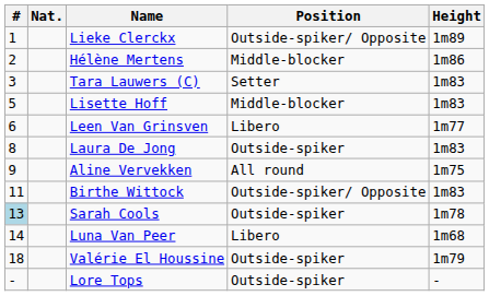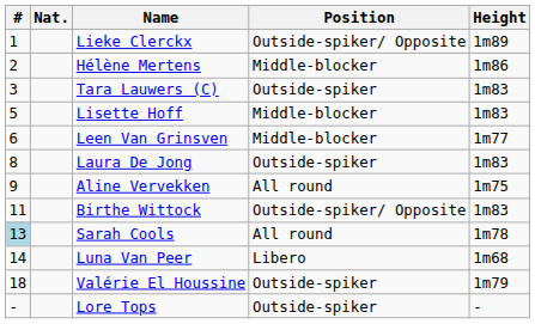Tara Lauwers (C) | Position: Setter -> Outside-spiker
Leen Van Grinsven | Position: Libero -> Middle-blocker
Sarah Cools | Position: Outside-spiker -> All round
